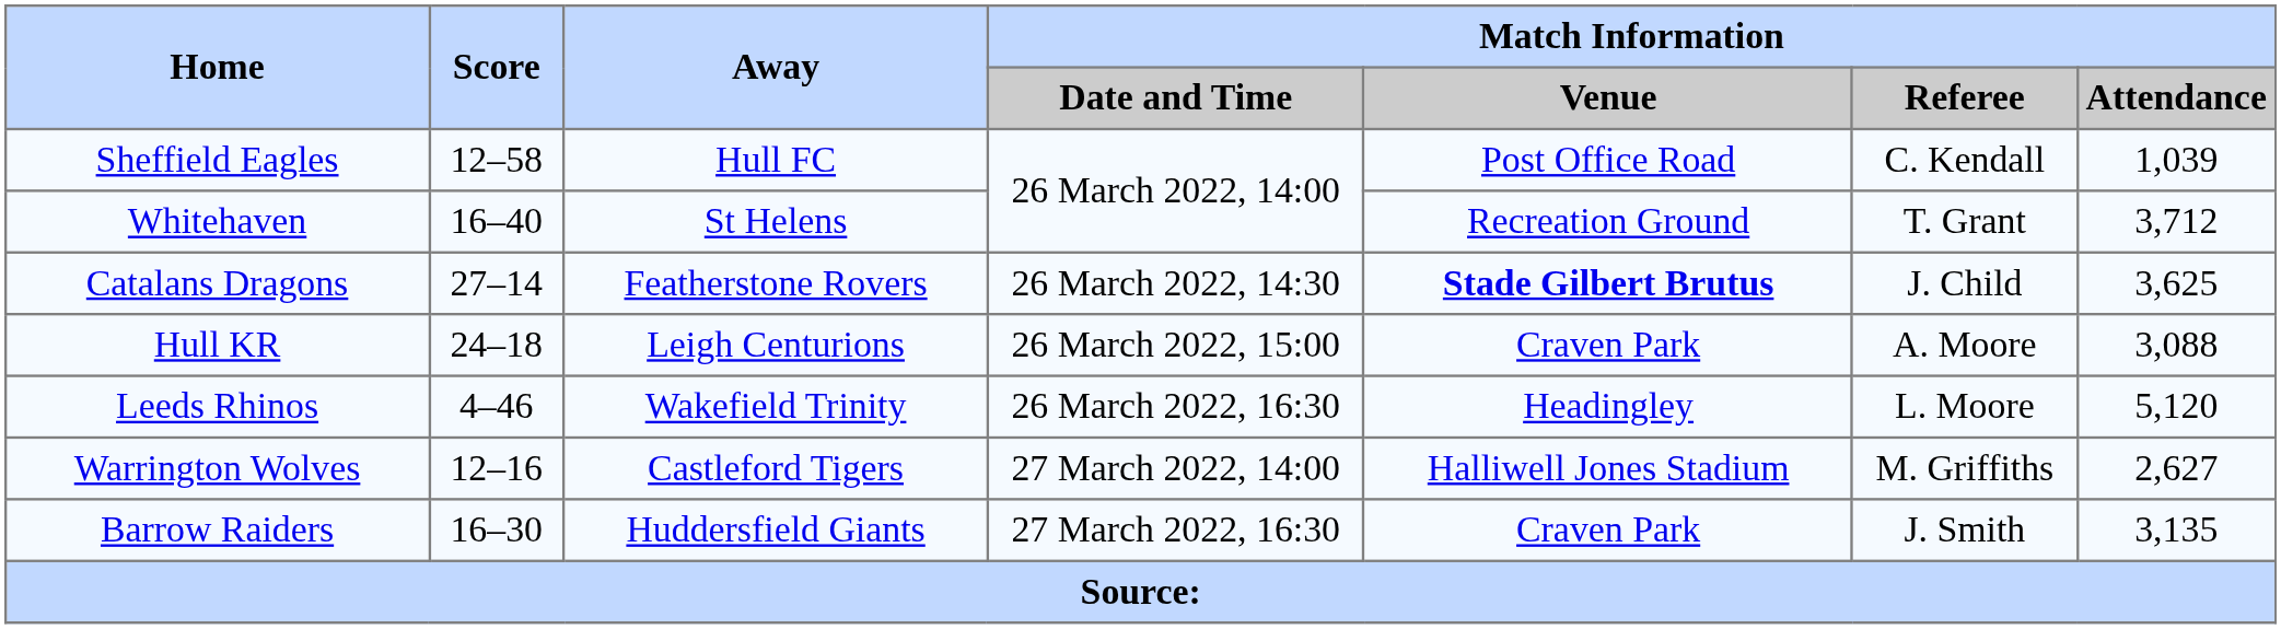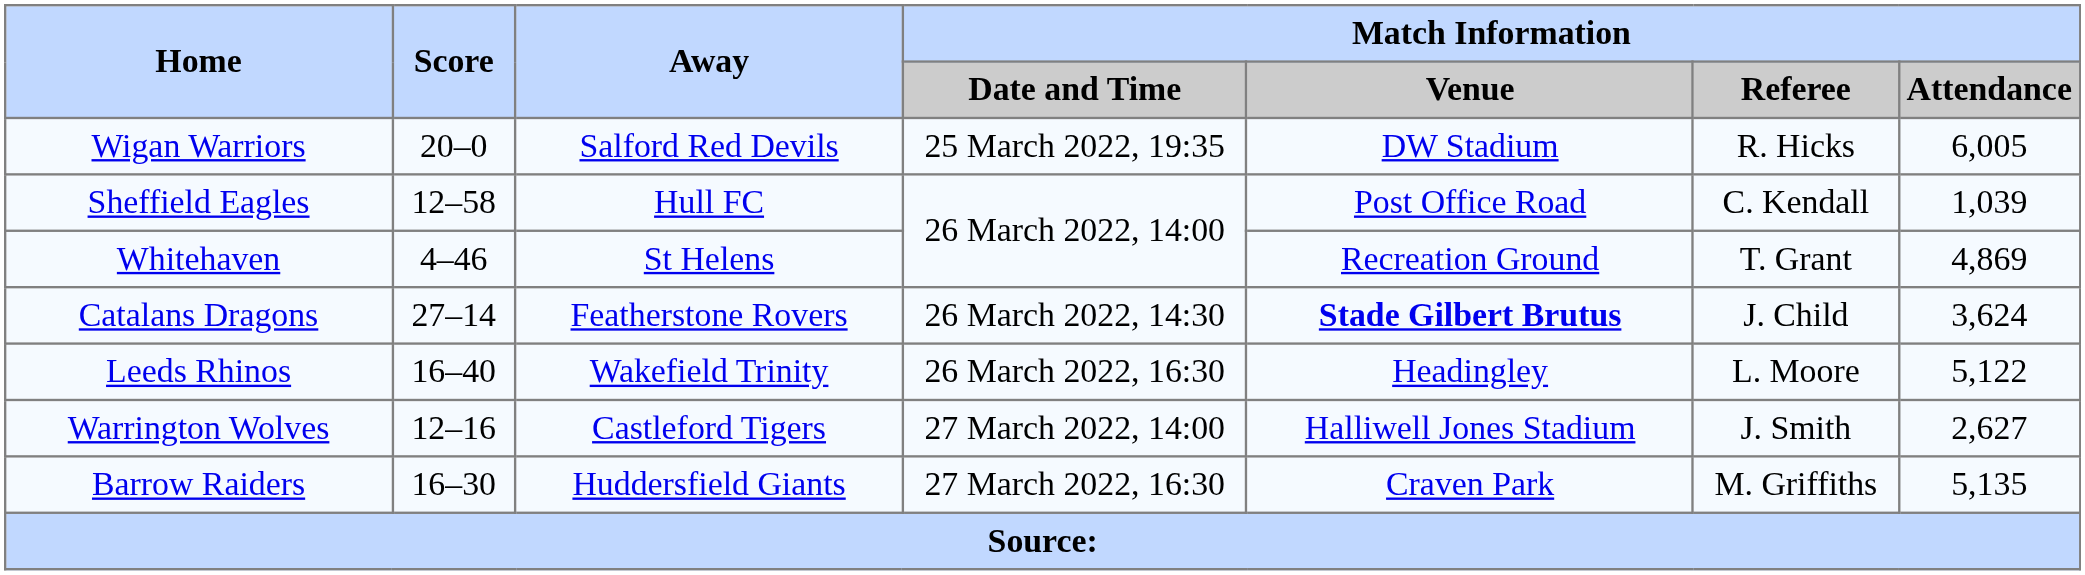+ row: Wigan Warriors | 20–0 | Salford Red Devils | 25 March 2022, 19:35 | DW Stadium | R. Hicks | 6,005
Whitehaven | Score: 16–40 -> 4–46
Whitehaven | Match Information / Attendance: 3,712 -> 4,869
Catalans Dragons | Match Information / Attendance: 3,625 -> 3,624
- row: Hull KR | 24–18 | Leigh Centurions | 26 March 2022, 15:00 | Craven Park | A. Moore | 3,088
Leeds Rhinos | Score: 4–46 -> 16–40
Leeds Rhinos | Match Information / Attendance: 5,120 -> 5,122
Warrington Wolves | Match Information / Referee: M. Griffiths -> J. Smith
Barrow Raiders | Match Information / Referee: J. Smith -> M. Griffiths
Barrow Raiders | Match Information / Attendance: 3,135 -> 5,135
